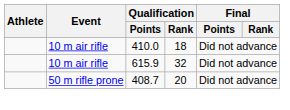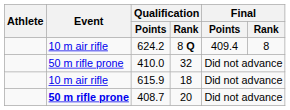+ row: 10 m air rifle | 624.2 | 8 Q | 409.4 | 8
410.0 | Event: 10 m air rifle -> 50 m rifle prone
410.0 | Qualification / Rank: 18 -> 32
615.9 | Qualification / Rank: 32 -> 18
408.7 | Event: normal -> bold
